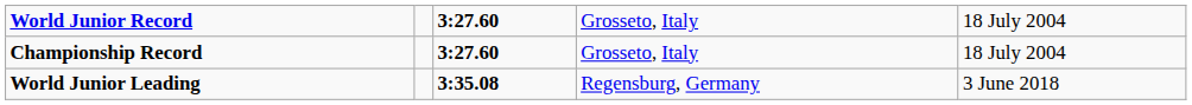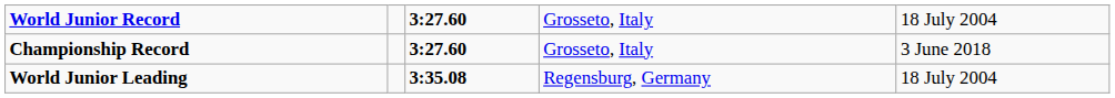Championship Record | column 5: 18 July 2004 -> 3 June 2018
World Junior Leading | column 5: 3 June 2018 -> 18 July 2004
